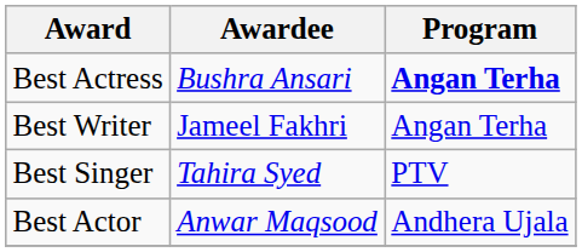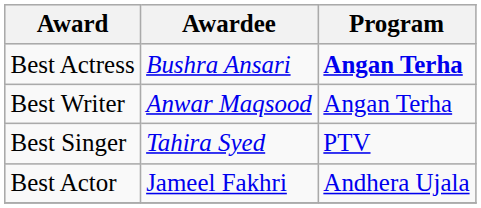Best Writer | Awardee: Jameel Fakhri -> Anwar Maqsood
Best Actor | Awardee: Anwar Maqsood -> Jameel Fakhri
